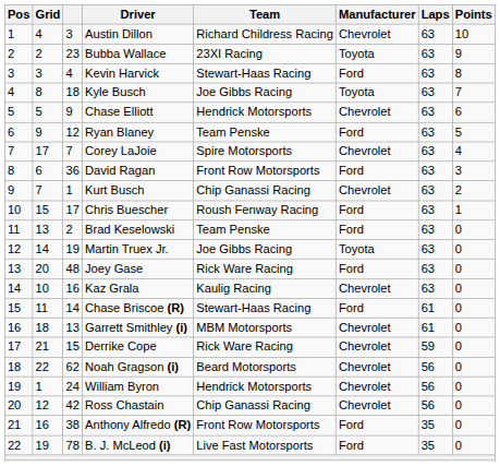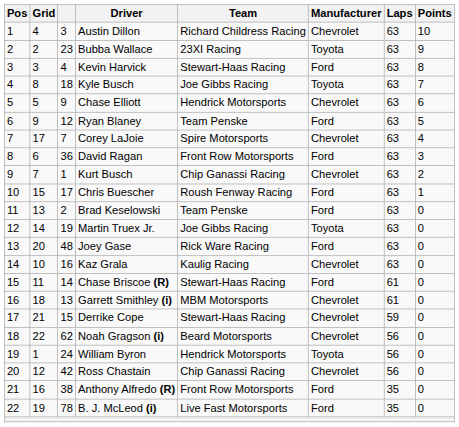Derrike Cope | Team: Rick Ware Racing -> Stewart-Haas Racing
William Byron | Manufacturer: Chevrolet -> Toyota
